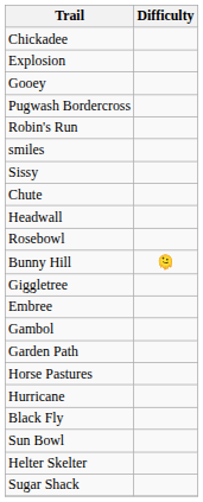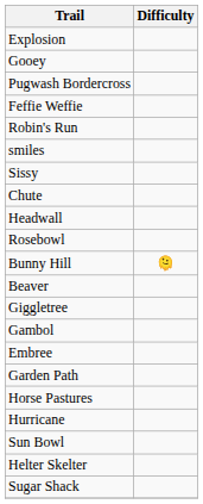- row: Chickadee
+ row: Feffie Weffie
+ row: Beaver
rows swapped: Embree <-> Gambol
- row: Black Fly
